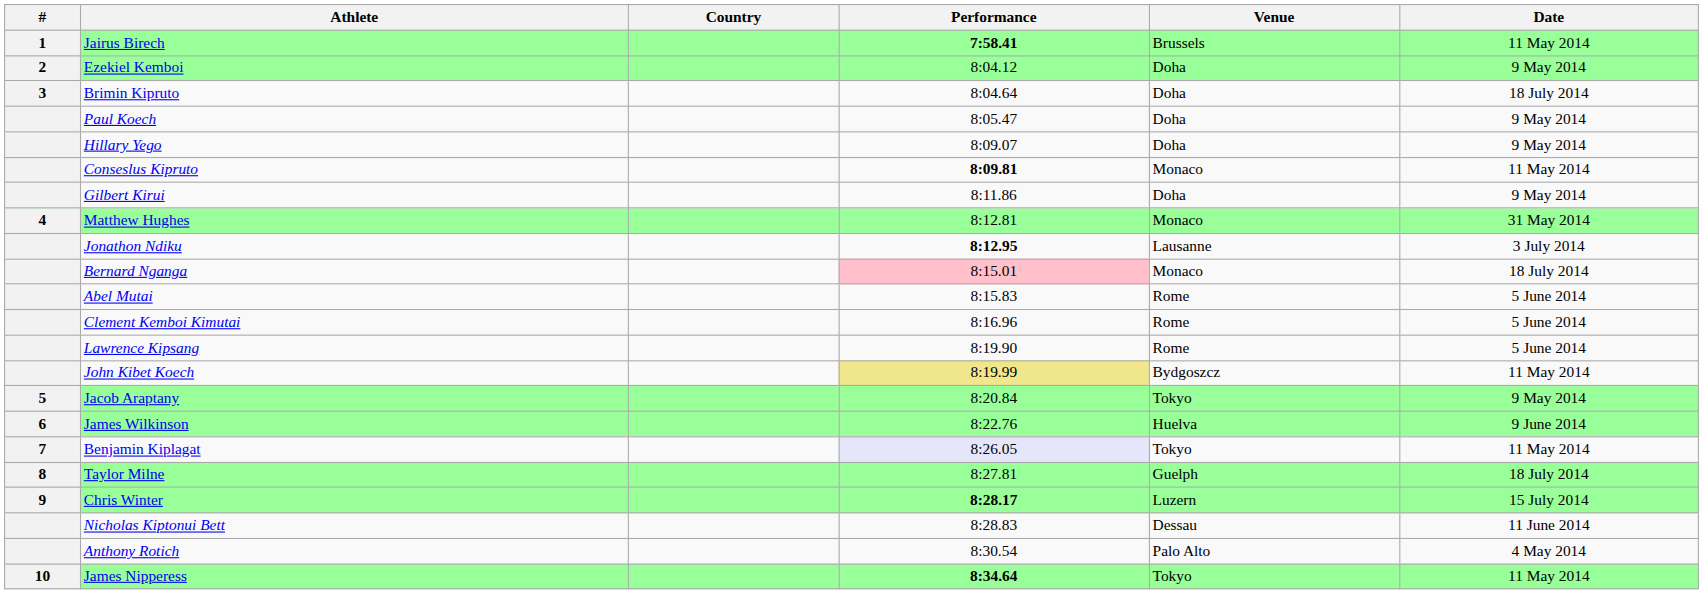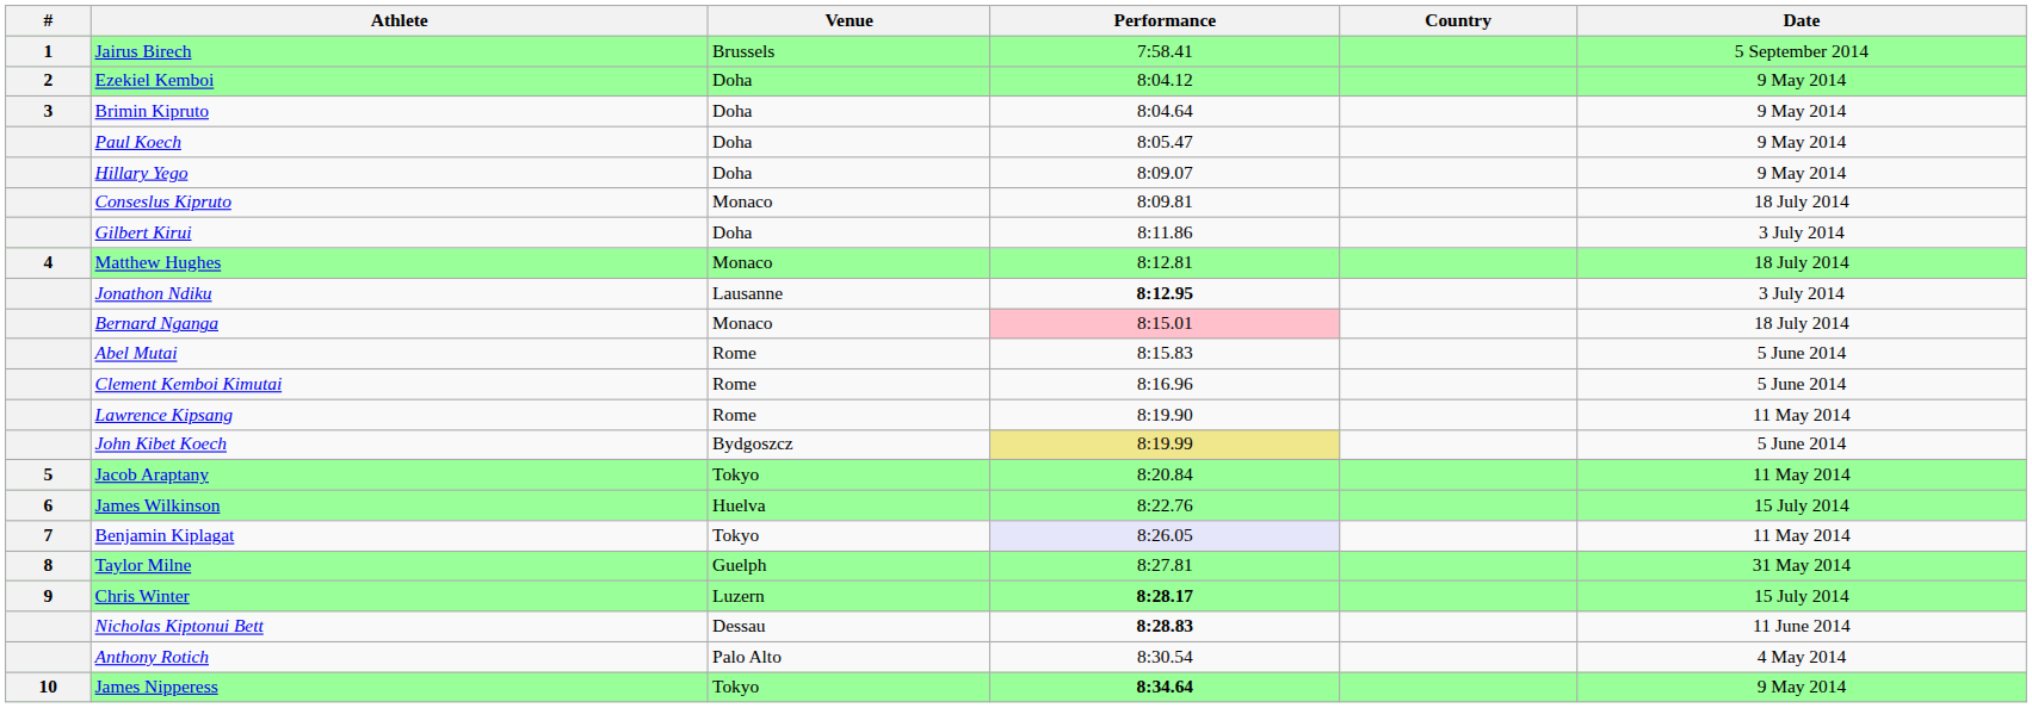columns swapped: Country <-> Venue
Jairus Birech | Performance: bold -> normal
Jairus Birech | Date: 11 May 2014 -> 5 September 2014
Brimin Kipruto | Date: 18 July 2014 -> 9 May 2014
Conseslus Kipruto | Performance: bold -> normal
Conseslus Kipruto | Date: 11 May 2014 -> 18 July 2014
Gilbert Kirui | Date: 9 May 2014 -> 3 July 2014
Matthew Hughes | Date: 31 May 2014 -> 18 July 2014
Lawrence Kipsang | Date: 5 June 2014 -> 11 May 2014
John Kibet Koech | Date: 11 May 2014 -> 5 June 2014
Jacob Araptany | Date: 9 May 2014 -> 11 May 2014
James Wilkinson | Date: 9 June 2014 -> 15 July 2014
Taylor Milne | Date: 18 July 2014 -> 31 May 2014
Nicholas Kiptonui Bett | Performance: normal -> bold
James Nipperess | Date: 11 May 2014 -> 9 May 2014
